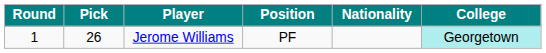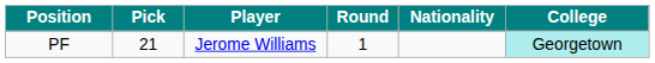columns swapped: Round <-> Position
Jerome Williams | Pick: 26 -> 21
